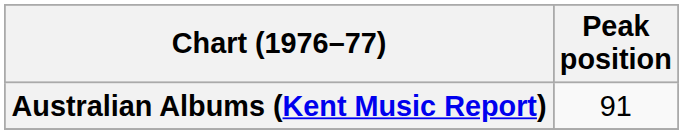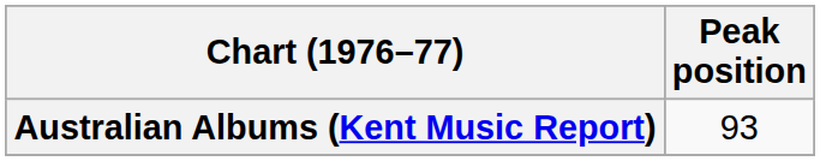Australian Albums (Kent Music Report) | Peak position: 91 -> 93
